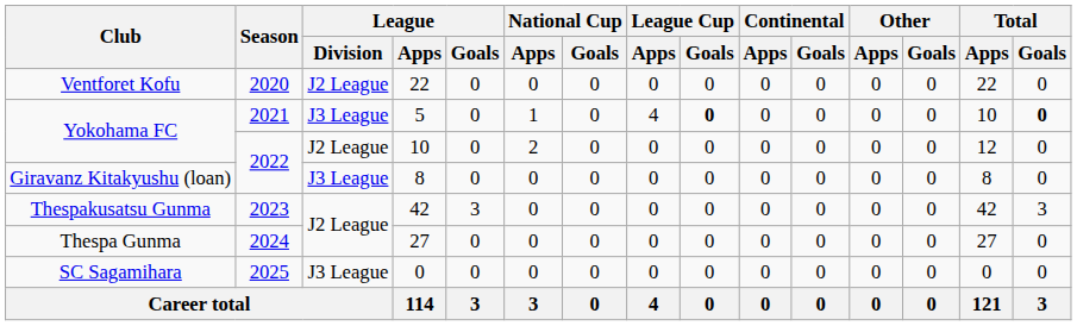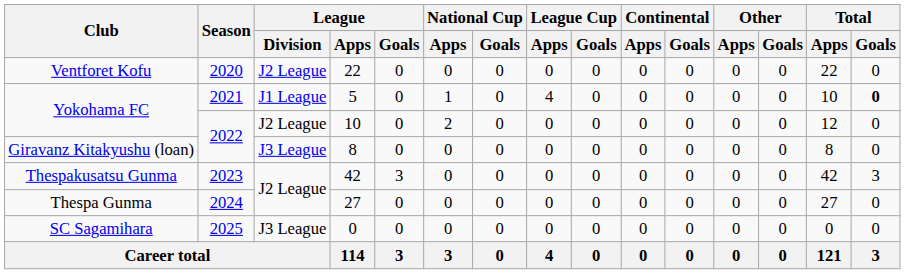5 | League / Division: J3 League -> J1 League
5 | League Cup / Goals: bold -> normal
